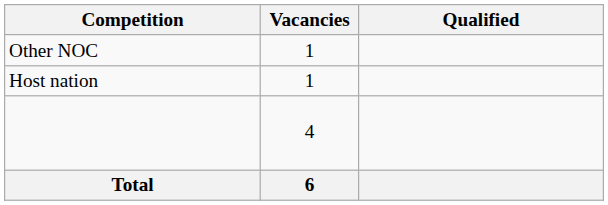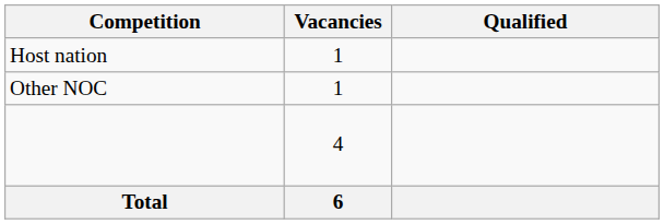rows swapped: Host nation <-> Other NOC
